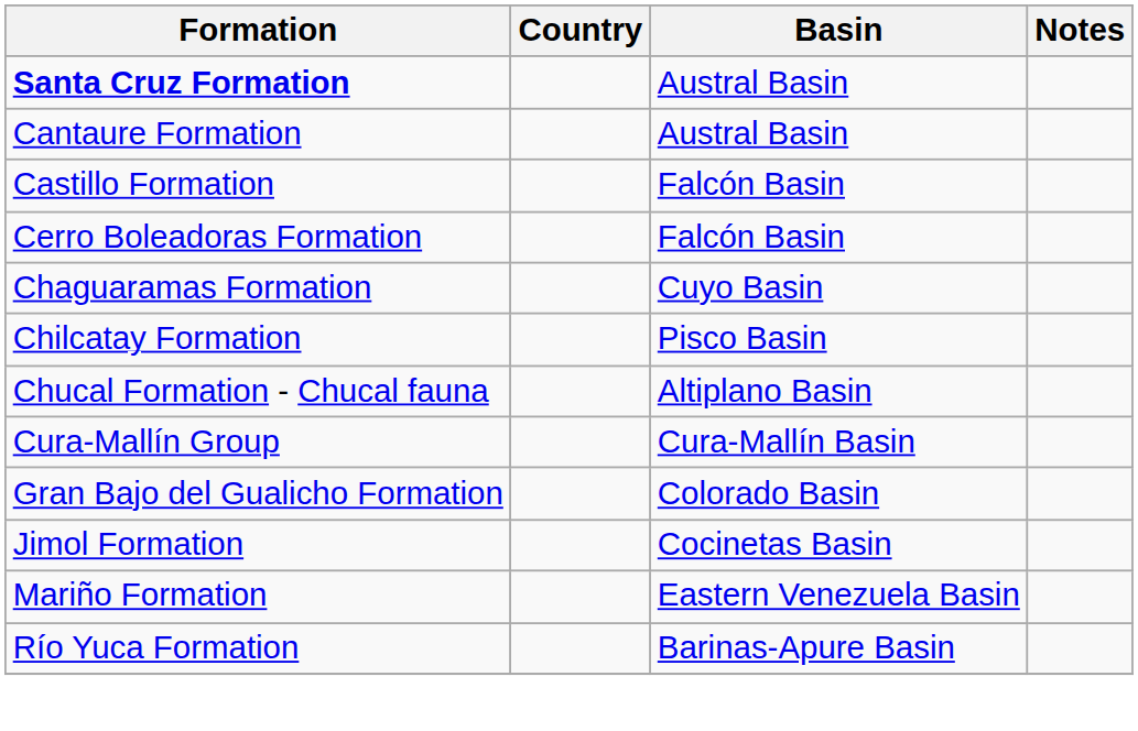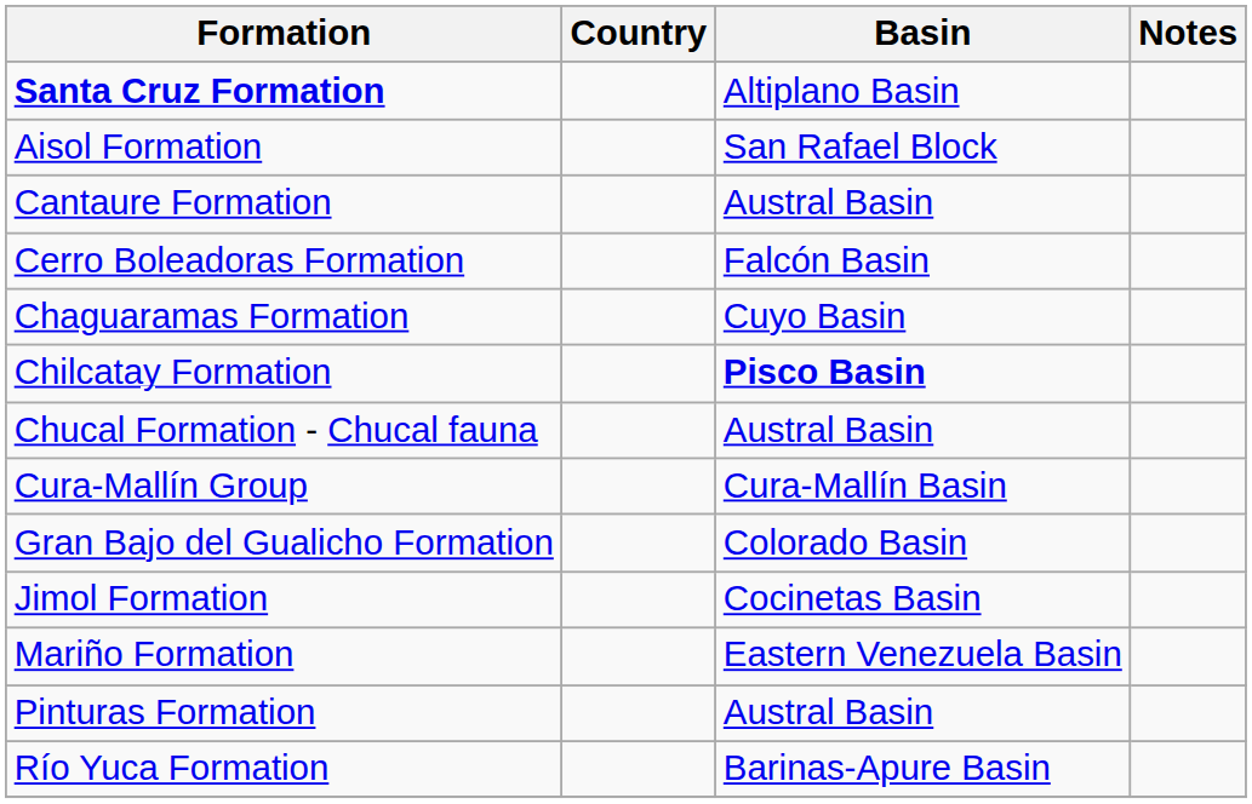Santa Cruz Formation | Basin: Austral Basin -> Altiplano Basin
+ row: Aisol Formation | San Rafael Block
- row: Castillo Formation | Falcón Basin
Chilcatay Formation | Basin: normal -> bold
Chucal Formation - Chucal fauna | Basin: Altiplano Basin -> Austral Basin
+ row: Pinturas Formation | Austral Basin
